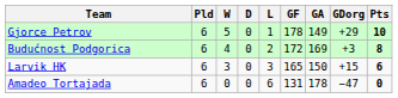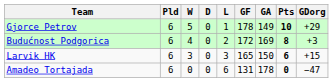columns swapped: GDorg <-> Pts
